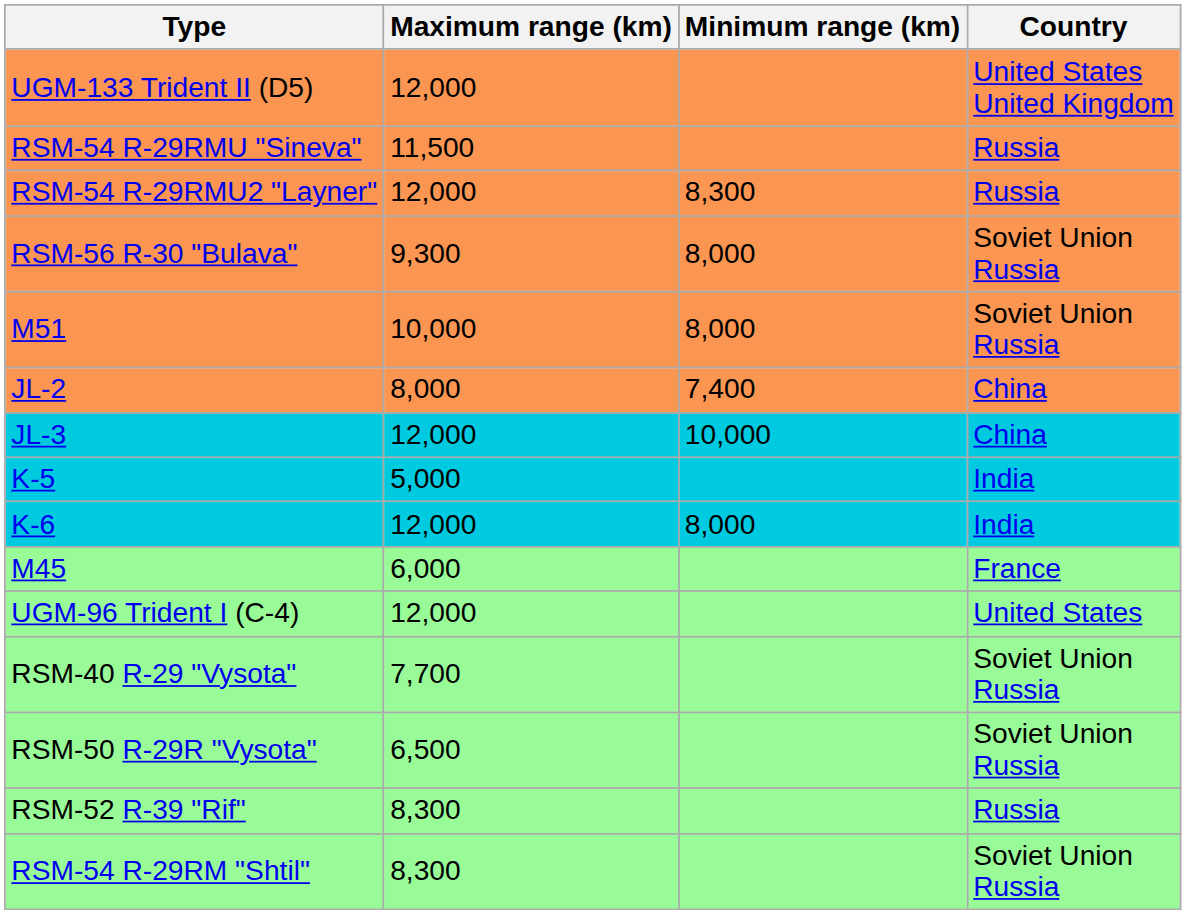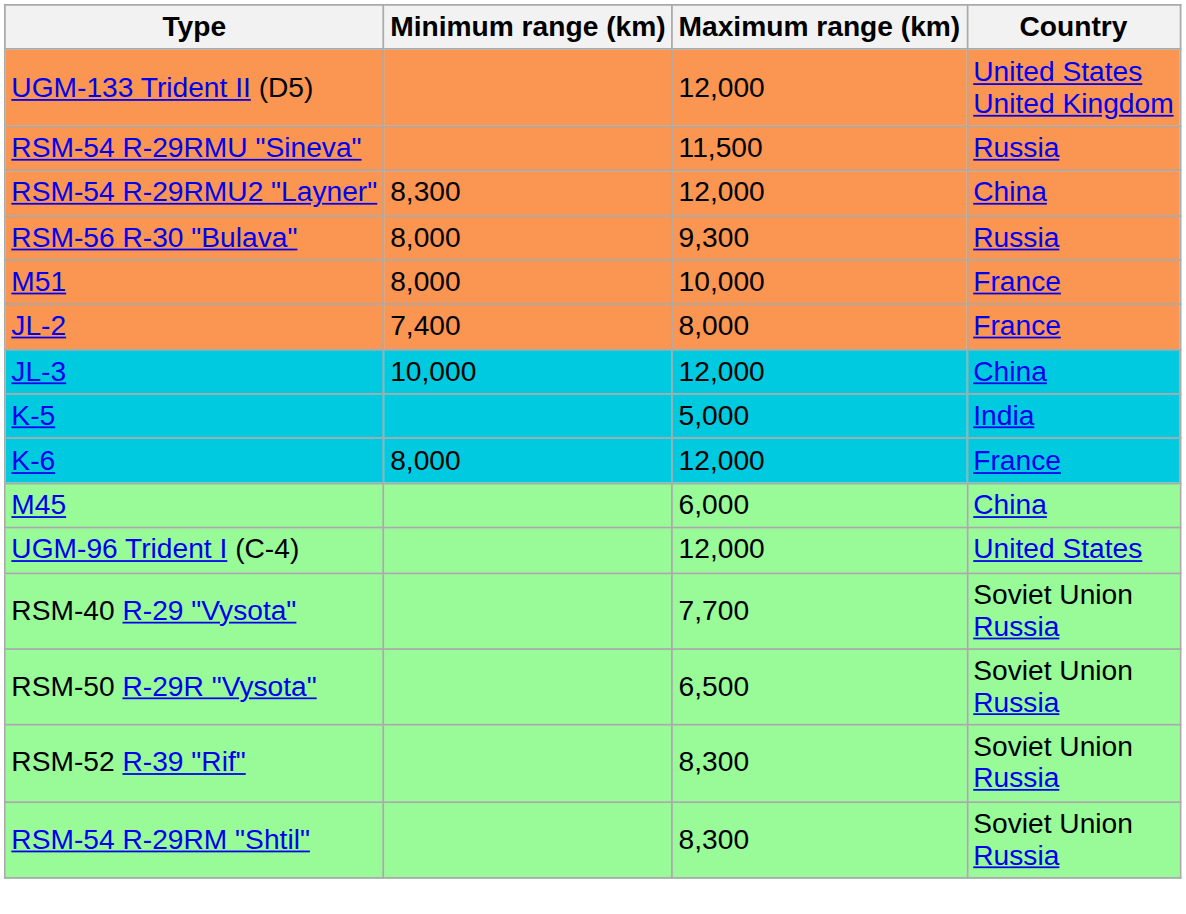columns swapped: Minimum range (km) <-> Maximum range (km)
RSM-54 R-29RMU2 "Layner" | Country: Russia -> China
RSM-56 R-30 "Bulava" | Country: Soviet Union Russia -> Russia
M51 | Country: Soviet Union Russia -> France
JL-2 | Country: China -> France
K-6 | Country: India -> France
M45 | Country: France -> China
RSM-52 R-39 "Rif" | Country: Russia -> Soviet Union Russia
